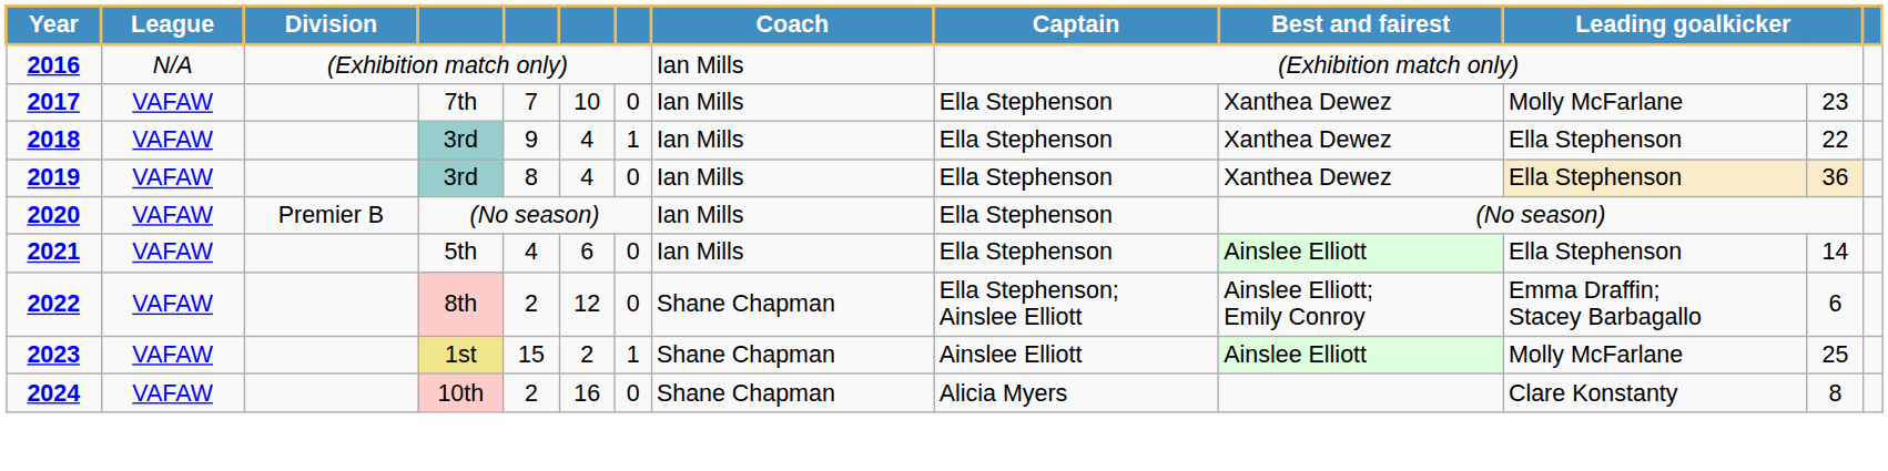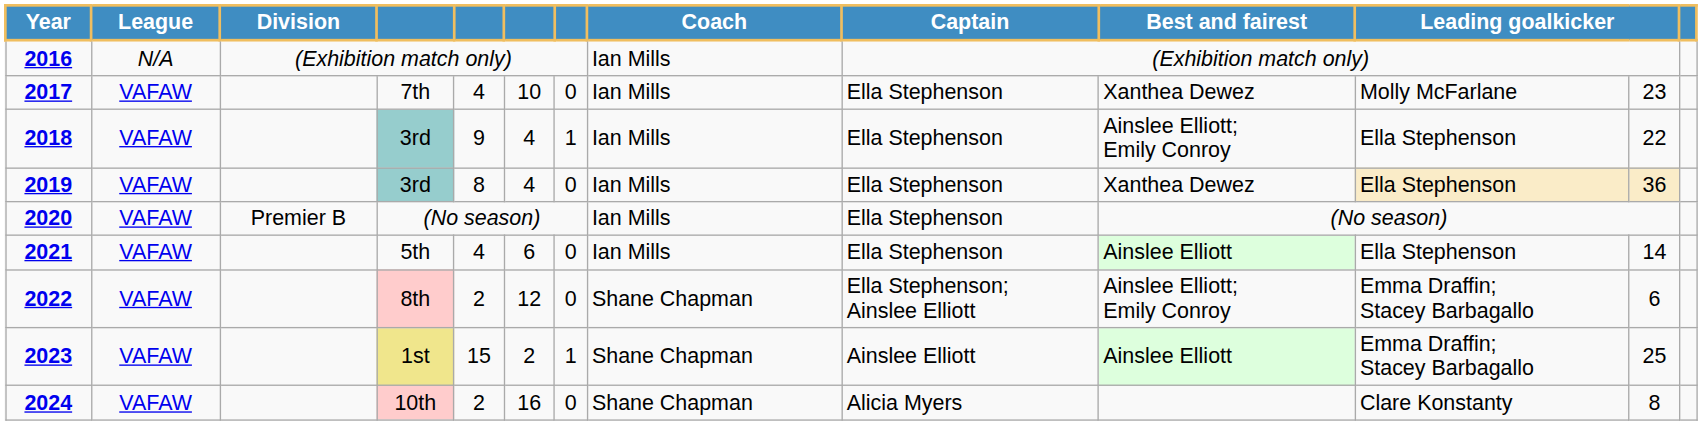2017 | column 5: 7 -> 4
2018 | Best and fairest: Xanthea Dewez -> Ainslee Elliott; Emily Conroy
2023 | column 11: Molly McFarlane -> Emma Draffin; Stacey Barbagallo
